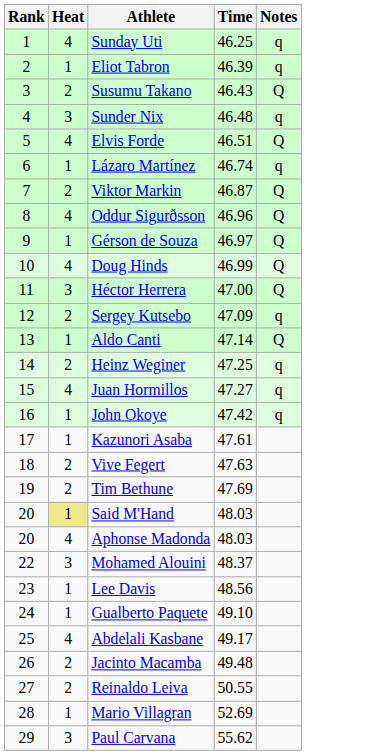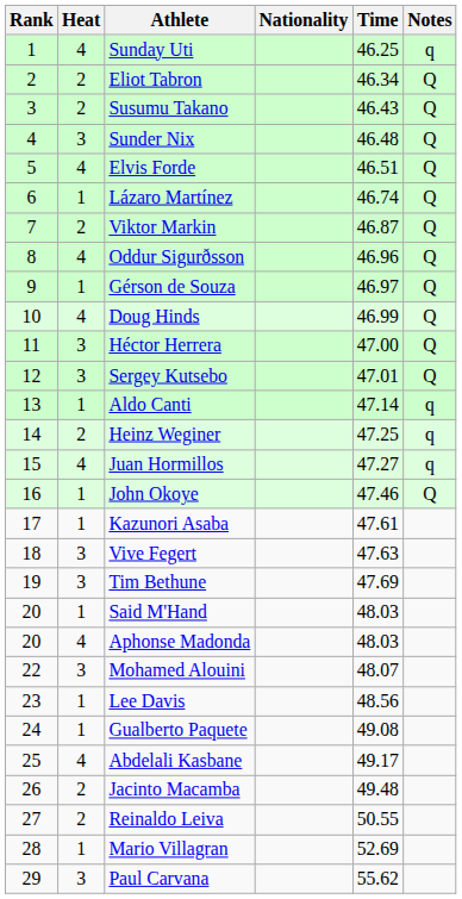+ column: Nationality
Eliot Tabron | Heat: 1 -> 2
Eliot Tabron | Time: 46.39 -> 46.34
Eliot Tabron | Notes: q -> Q
Sunder Nix | Notes: q -> Q
Lázaro Martínez | Notes: q -> Q
Sergey Kutsebo | Heat: 2 -> 3
Sergey Kutsebo | Time: 47.09 -> 47.01
Sergey Kutsebo | Notes: q -> Q
Aldo Canti | Notes: Q -> q
John Okoye | Time: 47.42 -> 47.46
John Okoye | Notes: q -> Q
Vive Fegert | Heat: 2 -> 3
Tim Bethune | Heat: 2 -> 3
Said M'Hand | Heat: khaki background -> no background
Mohamed Alouini | Time: 48.37 -> 48.07
Gualberto Paquete | Time: 49.10 -> 49.08
